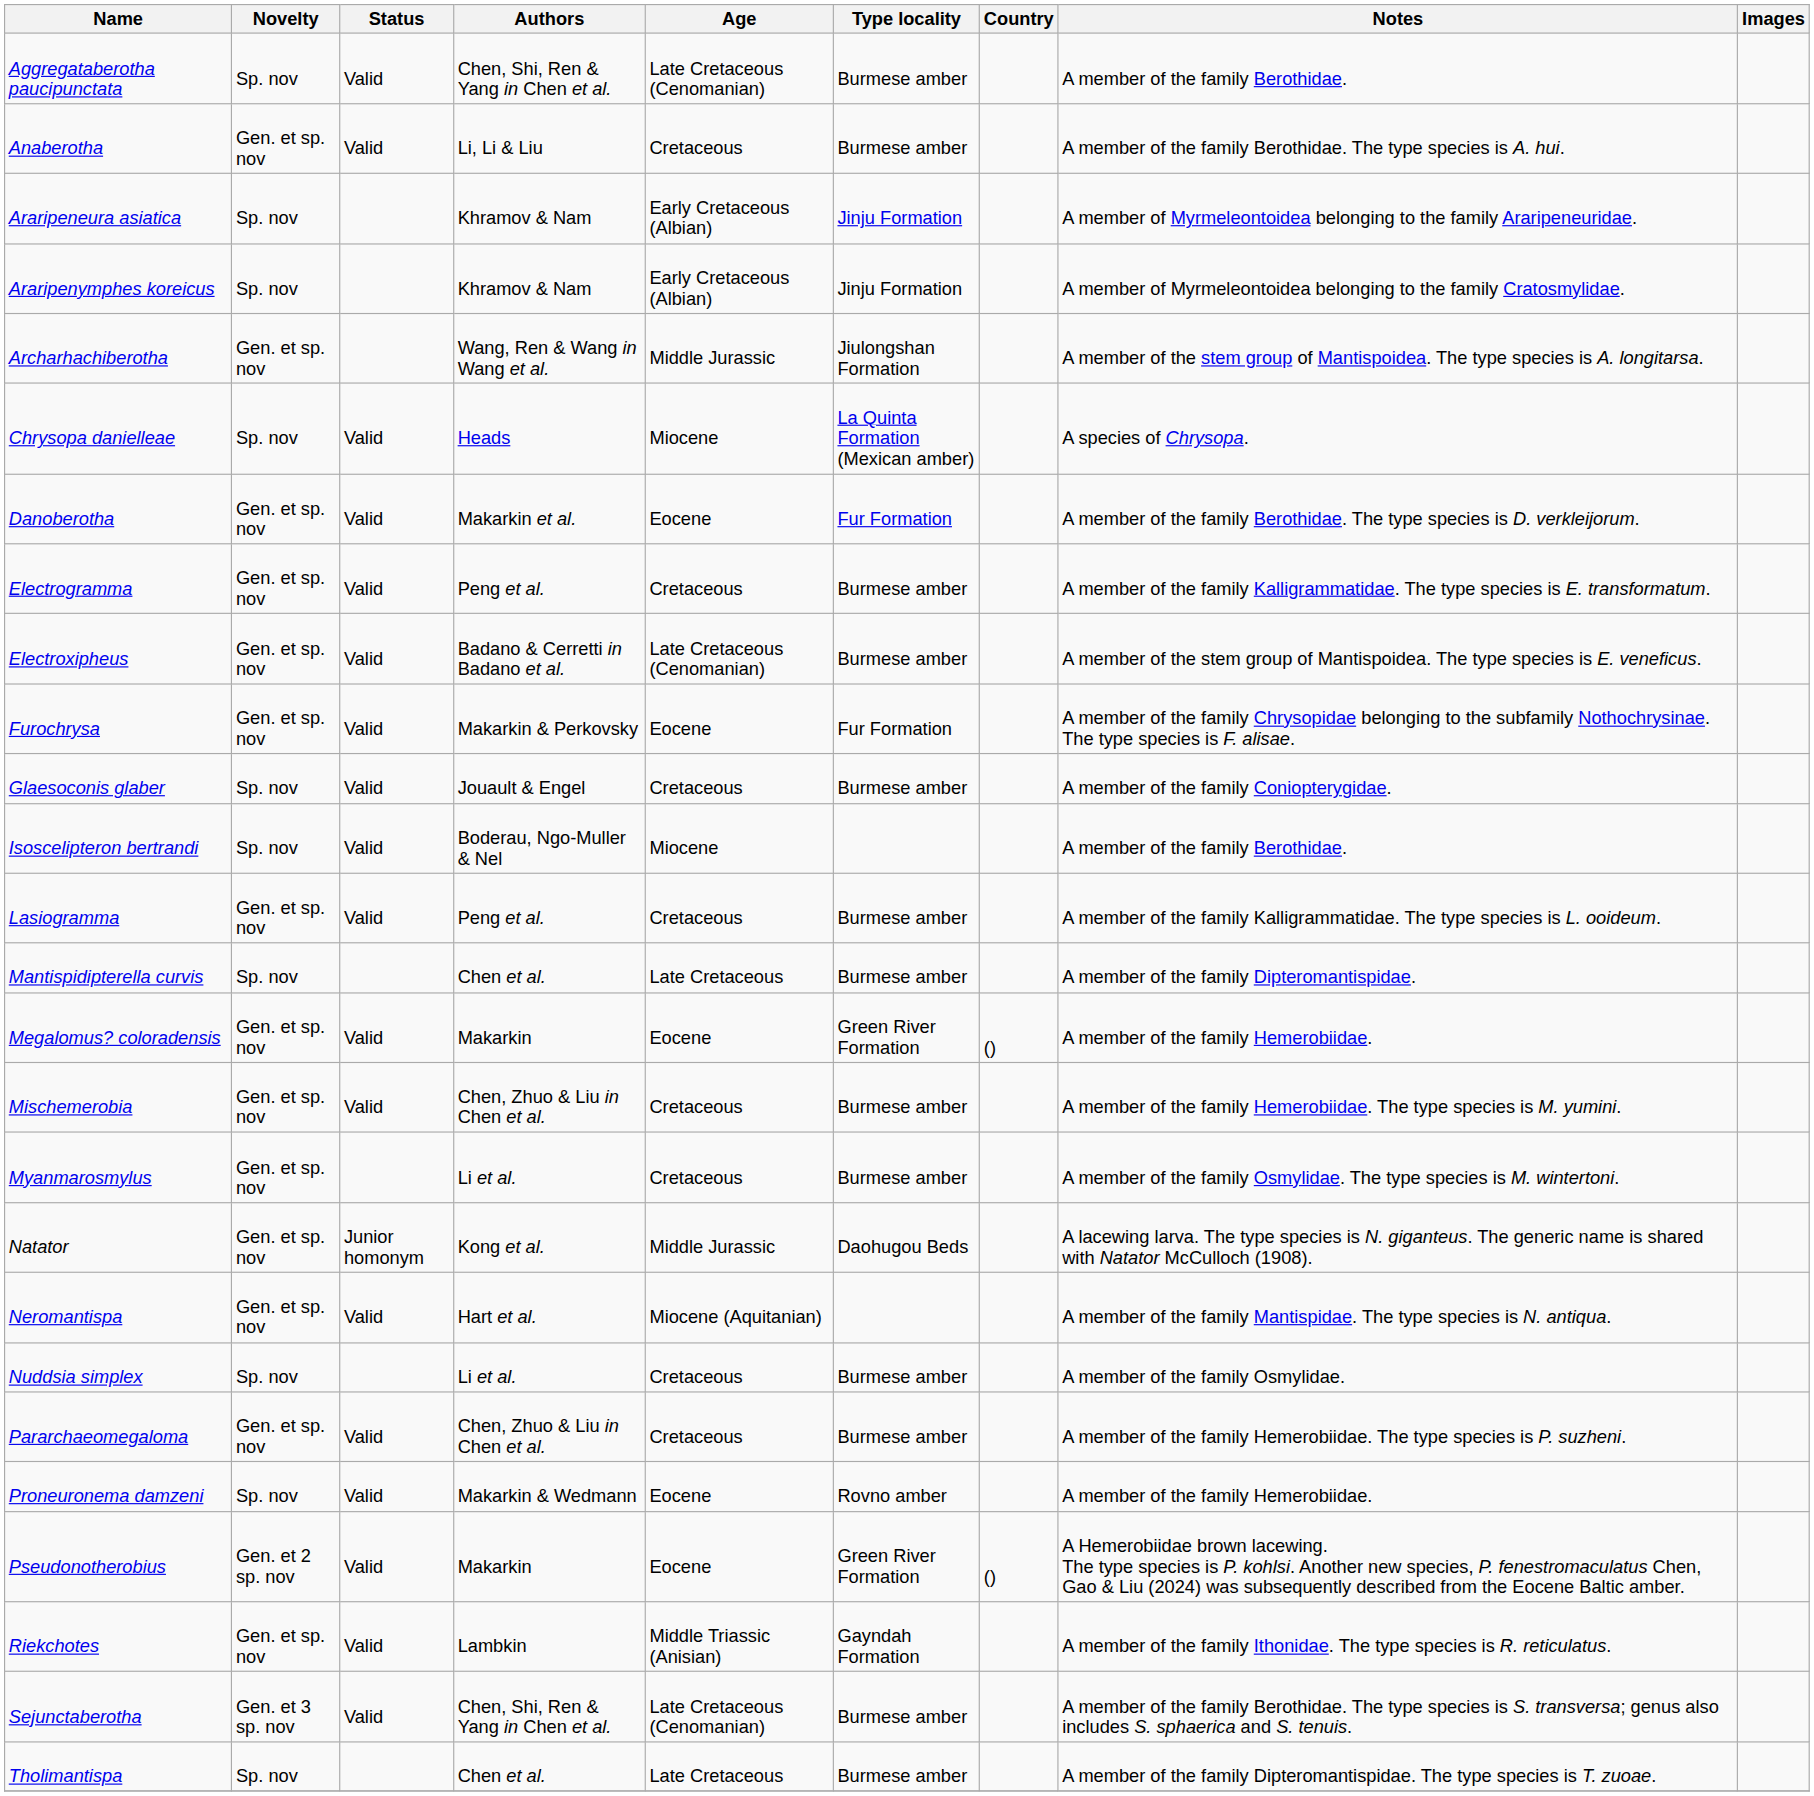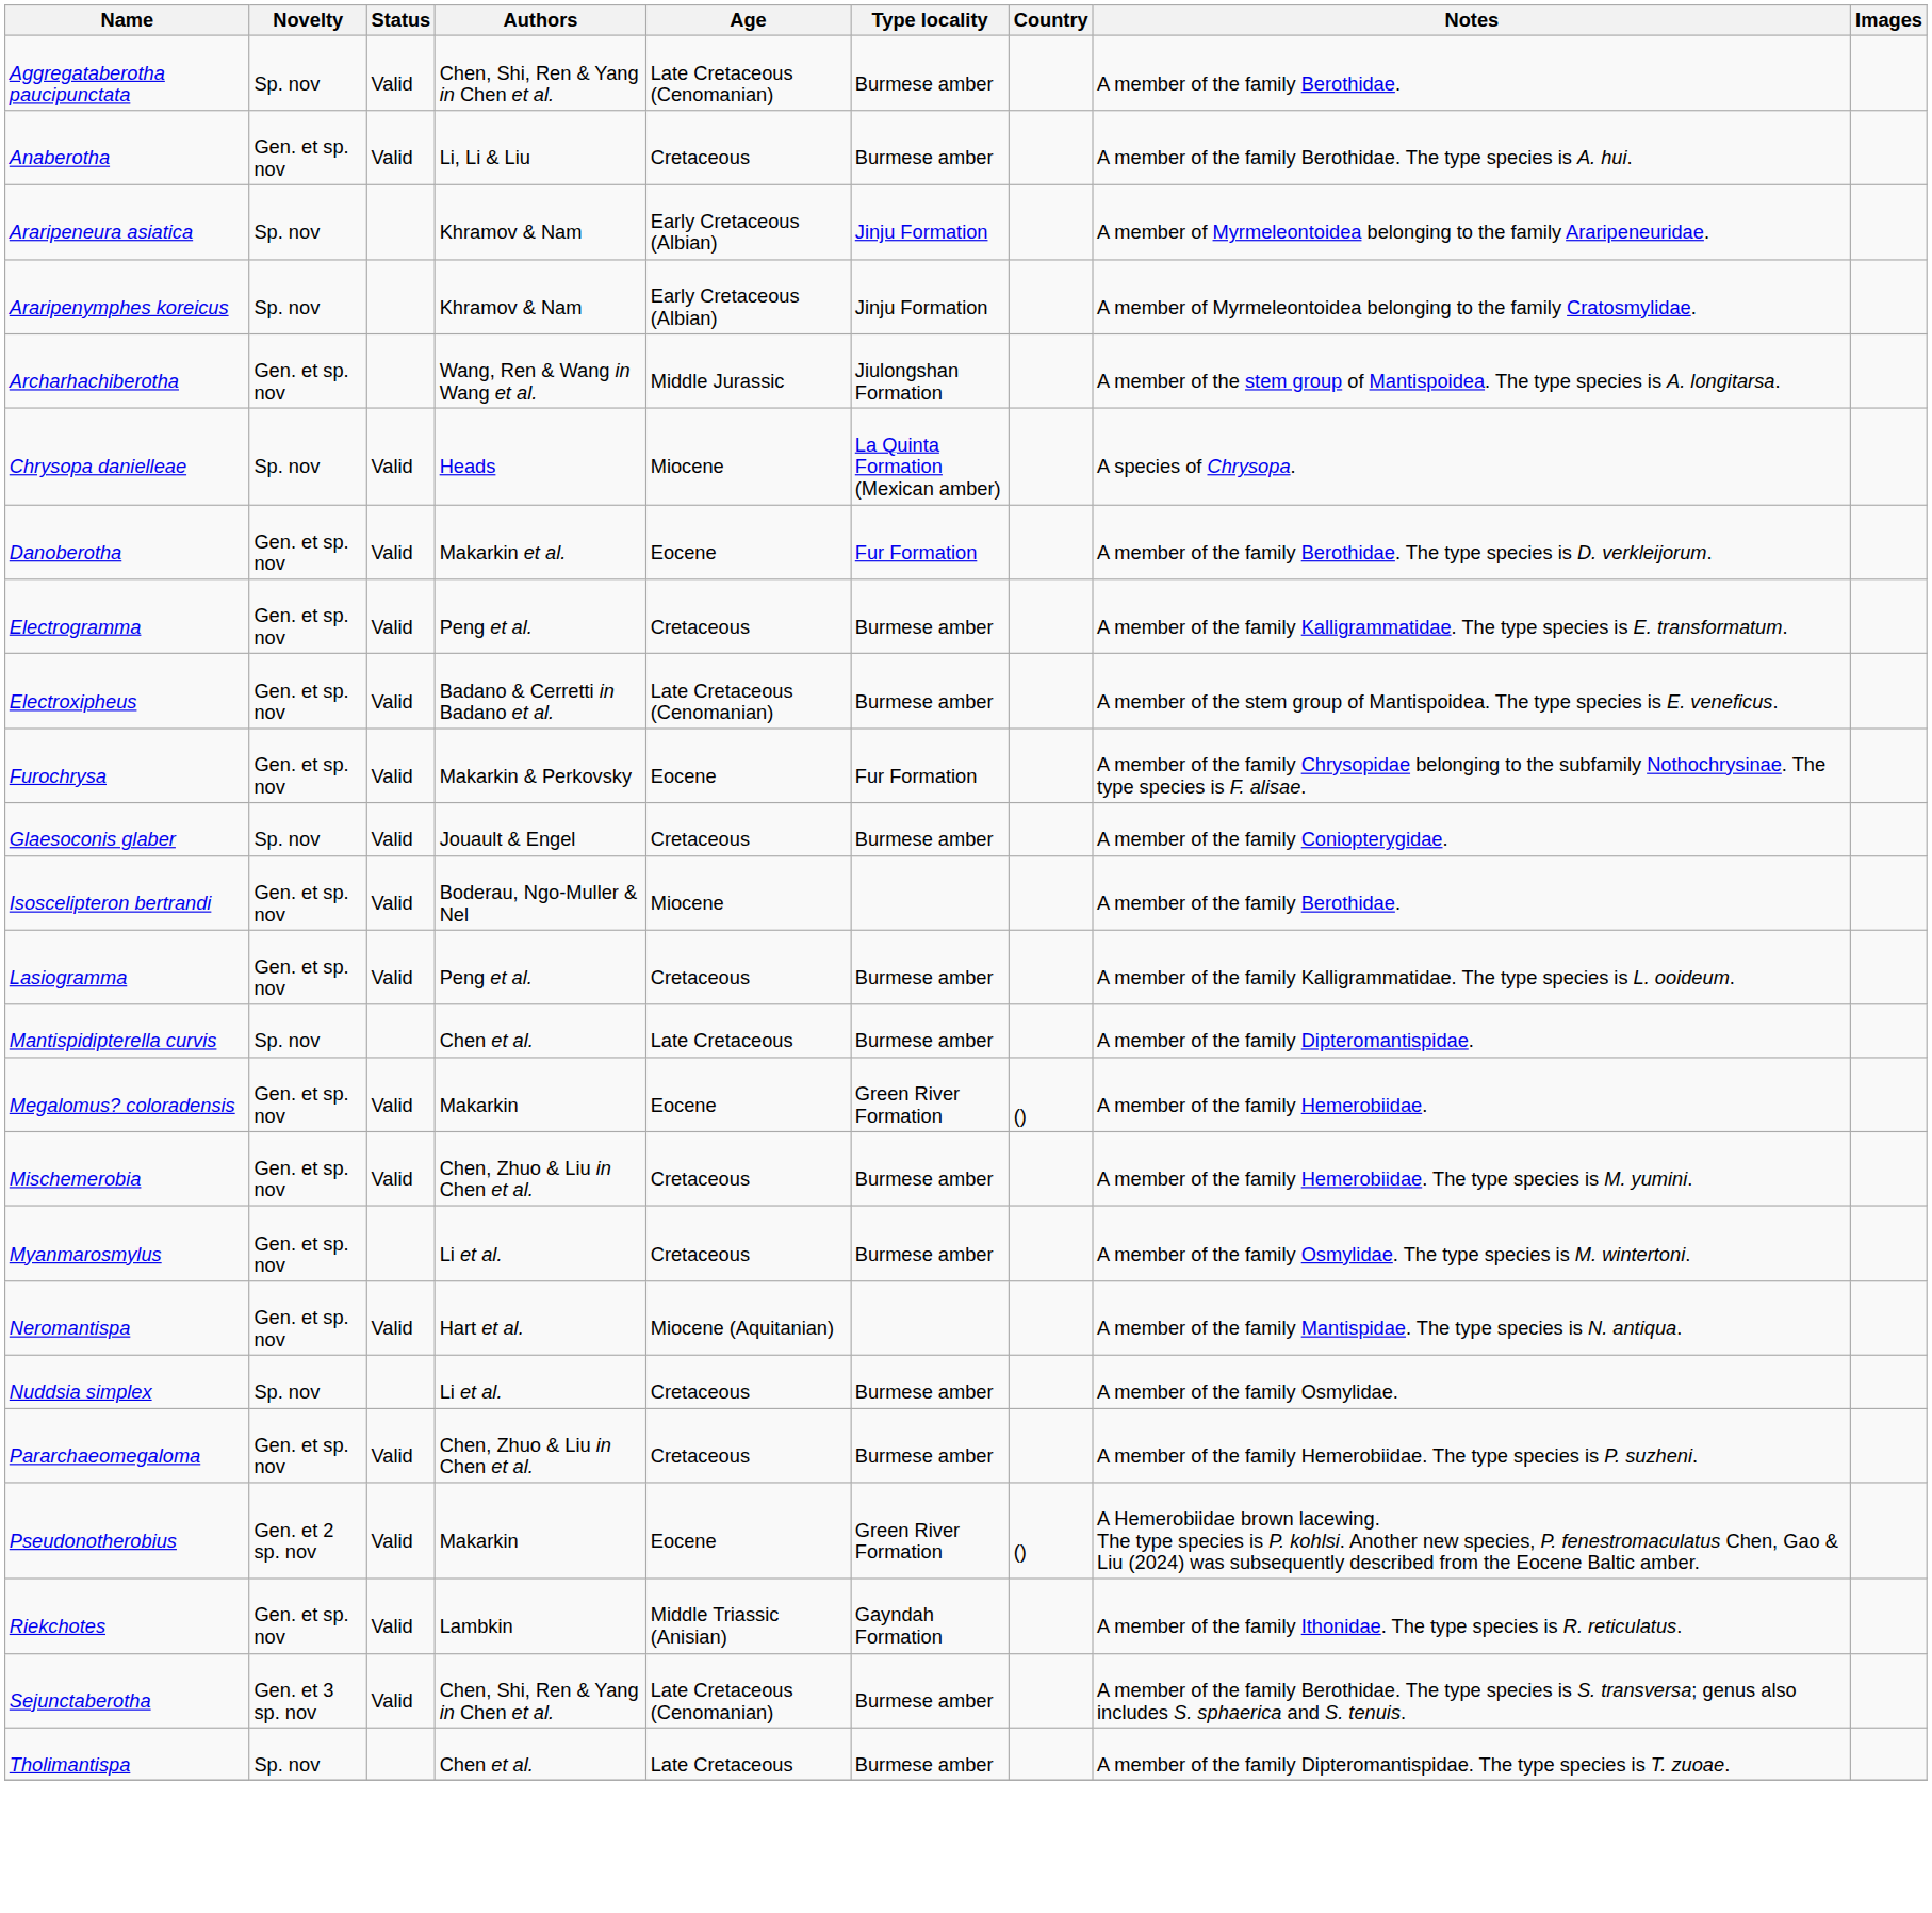Isoscelipteron bertrandi | Novelty: Sp. nov -> Gen. et sp. nov
- row: Natator | Gen. et sp. nov | Junior homonym | Kong et al. | Middle Jurassic | Daohugou Beds | A lacewing larva. The type species is N. giganteus. The generic name is shared with Natator McCulloch (1908).
- row: Proneuronema damzeni | Sp. nov | Valid | Makarkin & Wedmann | Eocene | Rovno amber | A member of the family Hemerobiidae.
